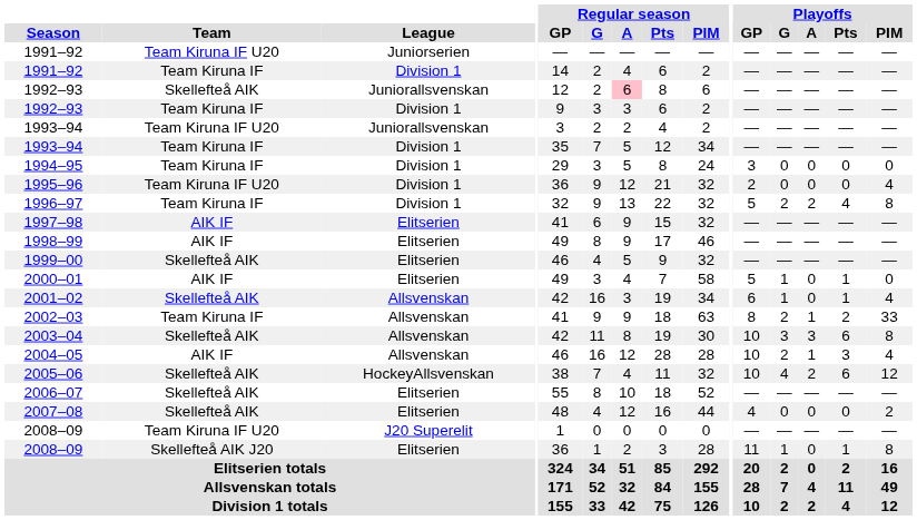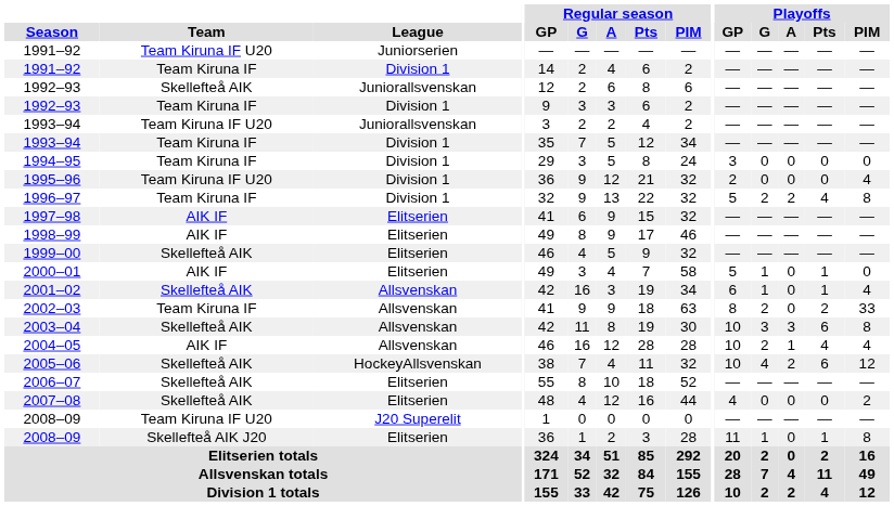1992–93 / Juniorallsvenskan | Regular season / A: pink background -> no background
2002–03 | Playoffs / A: 1 -> 0
2004–05 | Playoffs / Pts: 3 -> 4
